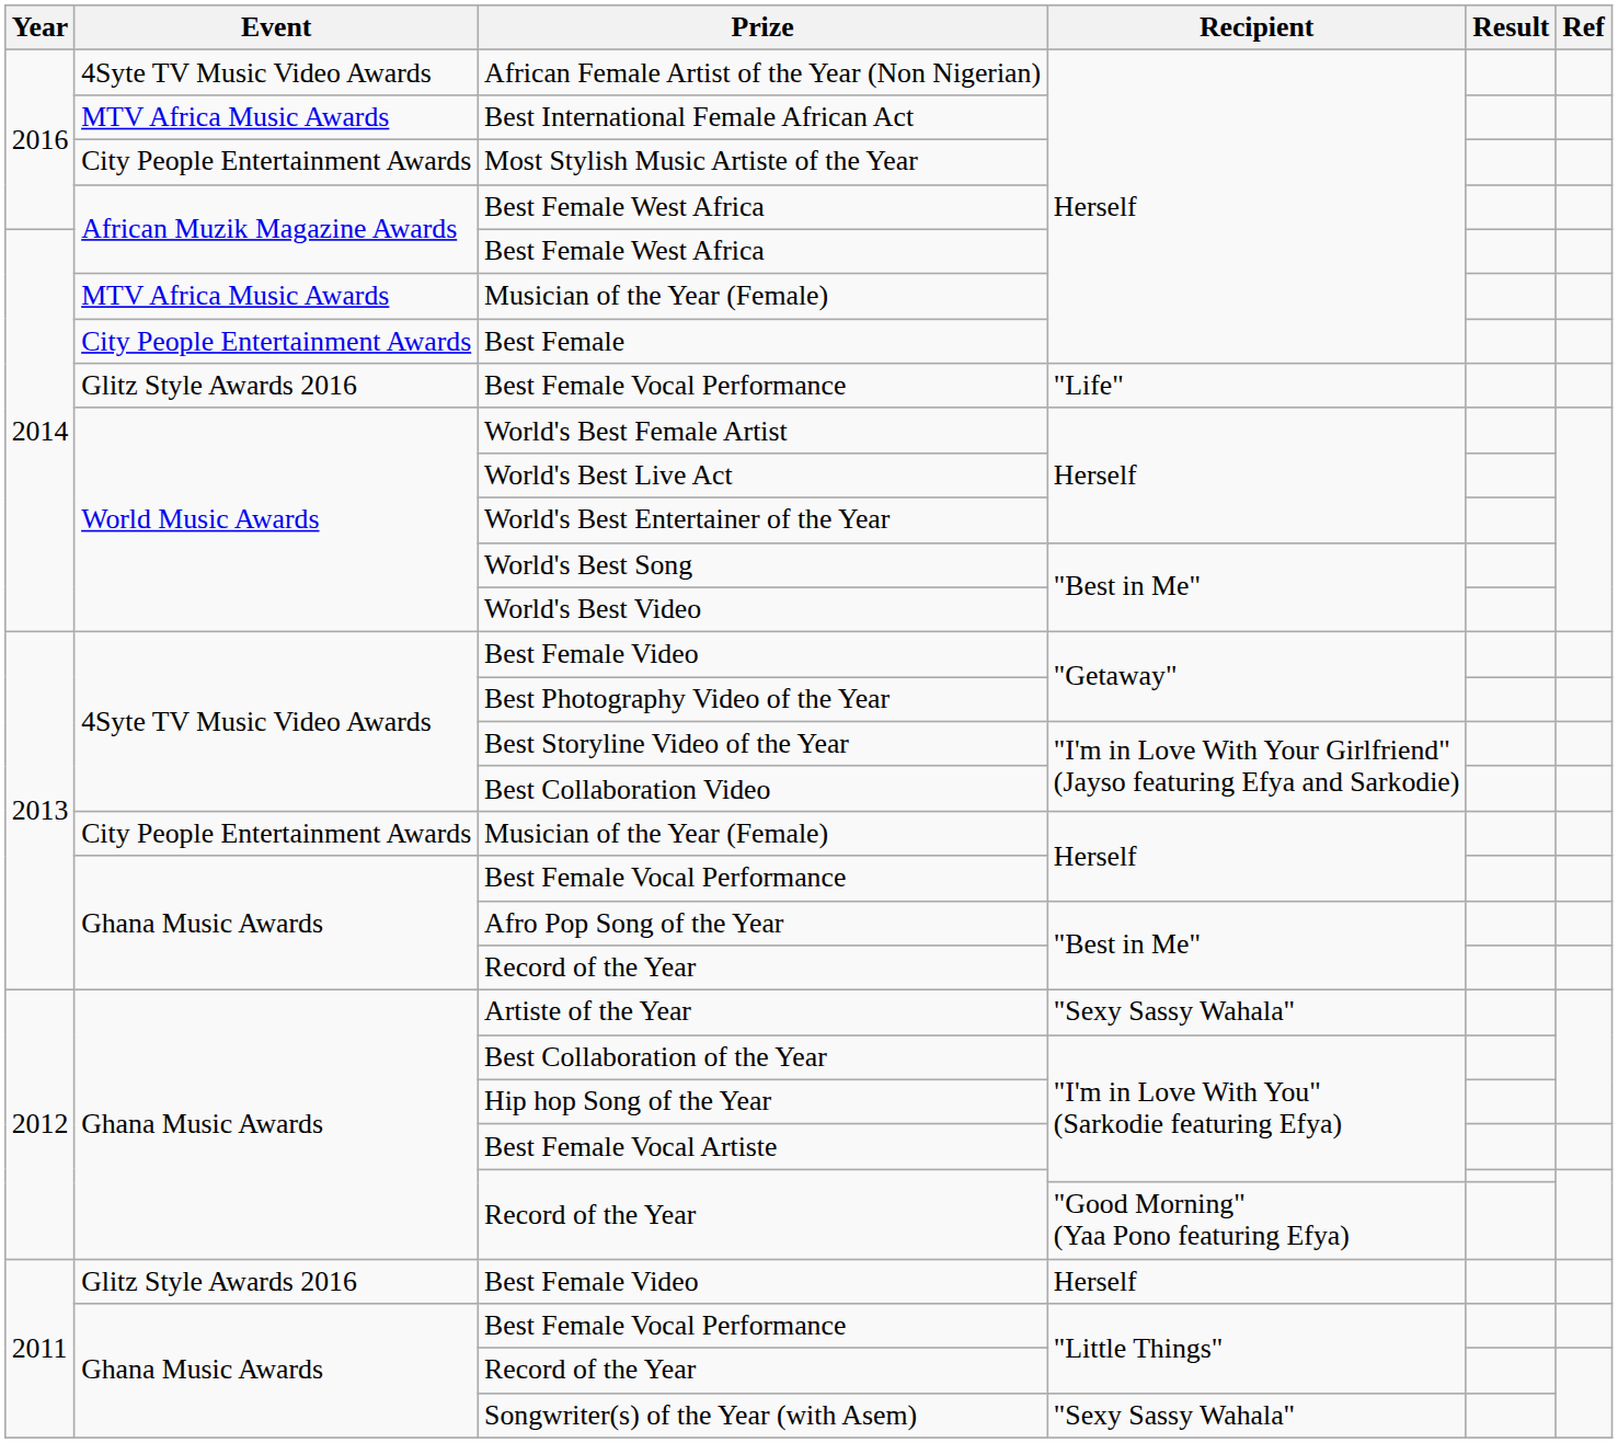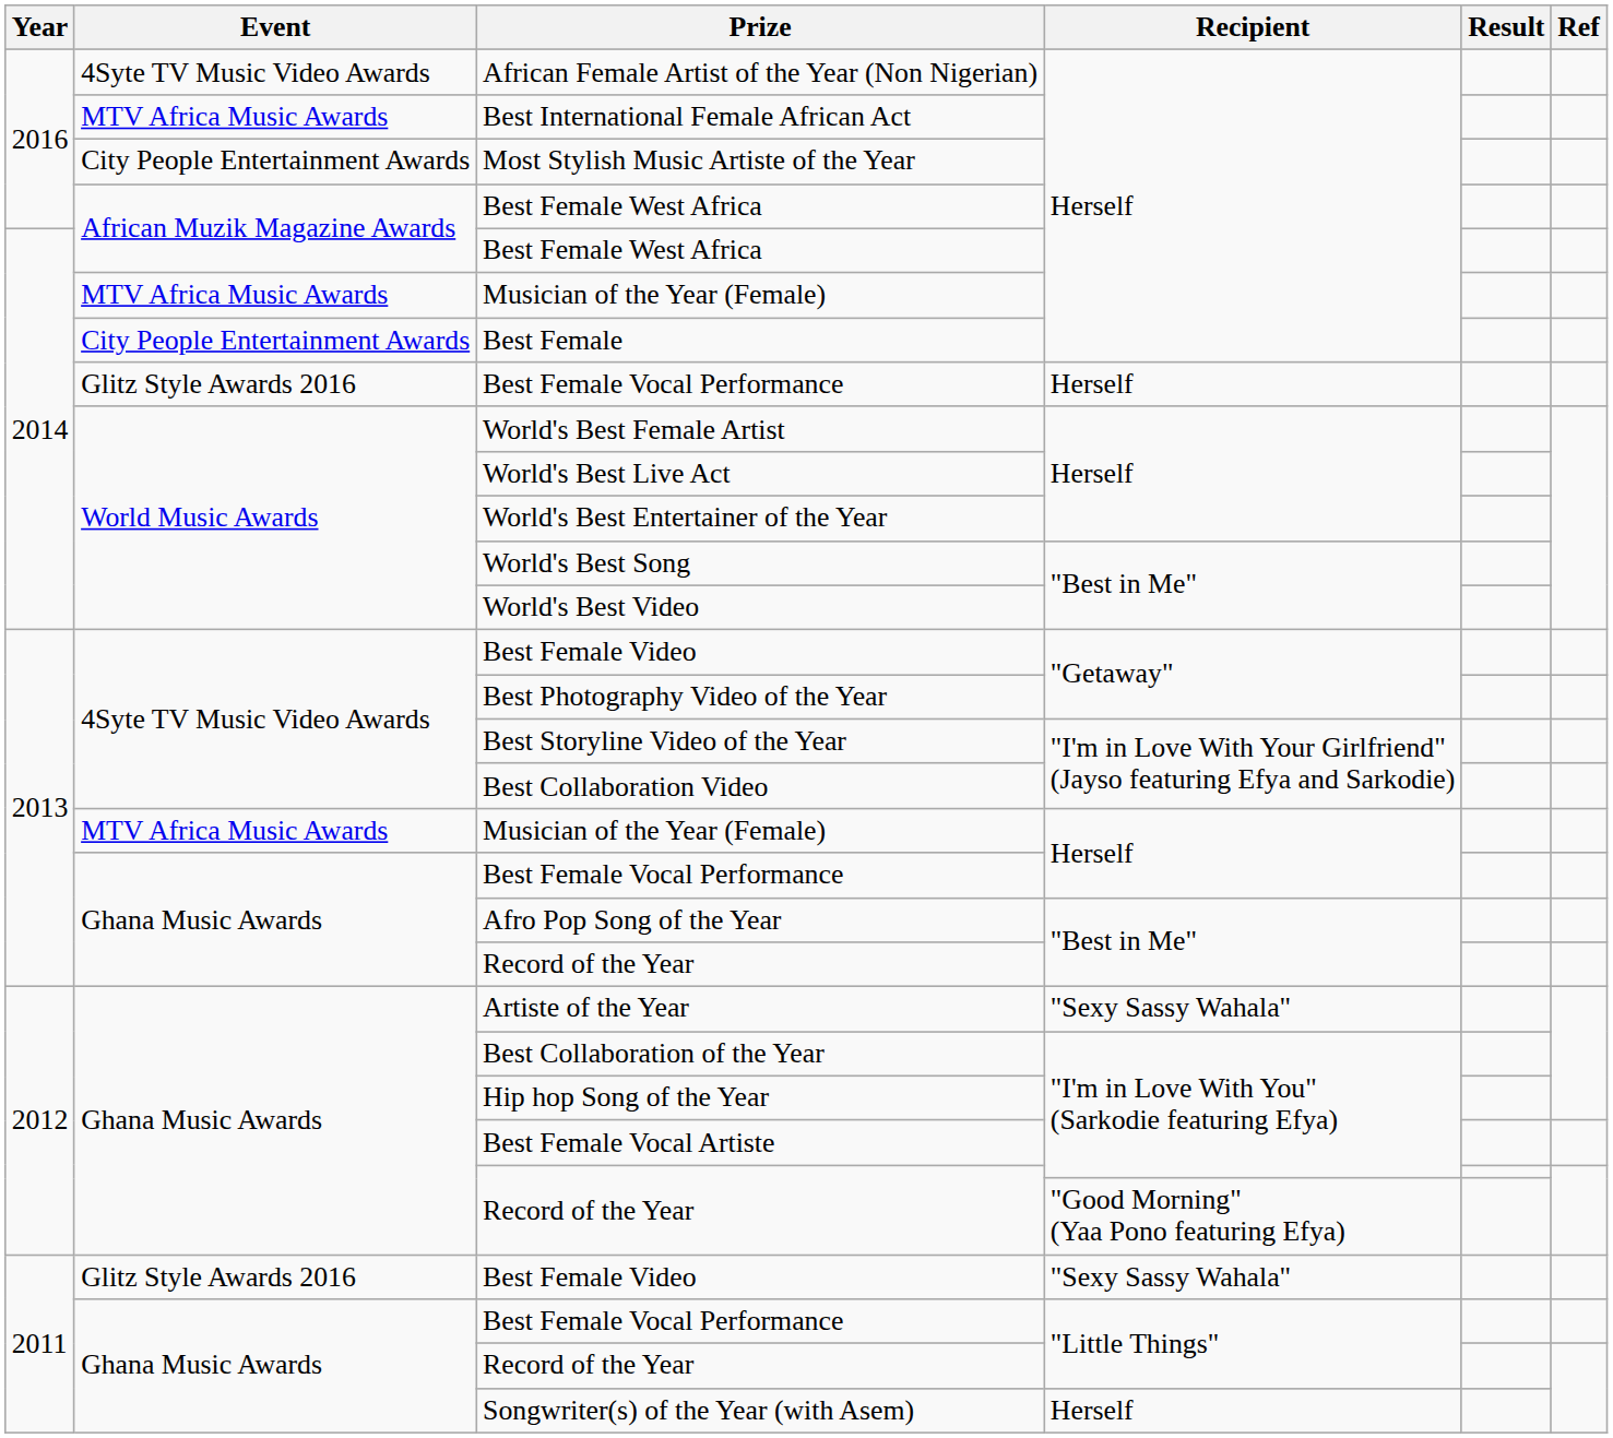2014 / Best Female Vocal Performance | Recipient: "Life" -> Herself
2013 / Musician of the Year (Female) | Event: City People Entertainment Awards -> MTV Africa Music Awards
2011 / Best Female Video | Recipient: Herself -> "Sexy Sassy Wahala"
Songwriter(s) of the Year (with Asem) | Recipient: "Sexy Sassy Wahala" -> Herself
